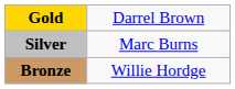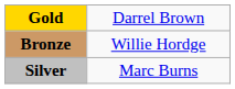rows swapped: Silver <-> Bronze
